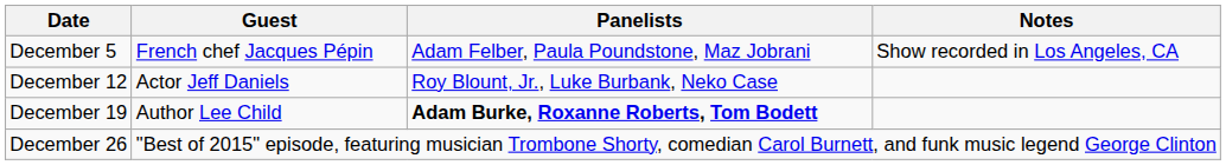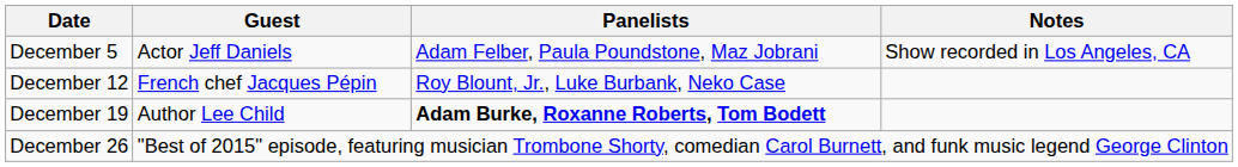December 5 | Guest: French chef Jacques Pépin -> Actor Jeff Daniels
December 12 | Guest: Actor Jeff Daniels -> French chef Jacques Pépin
